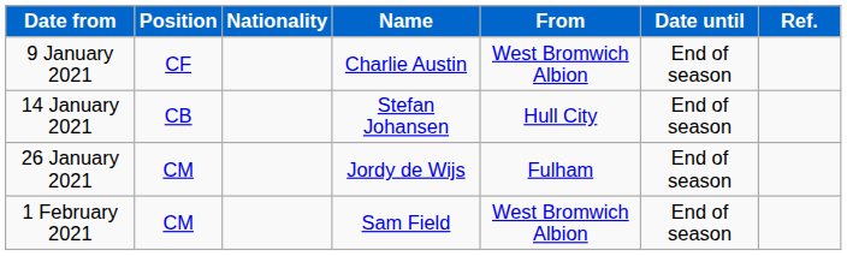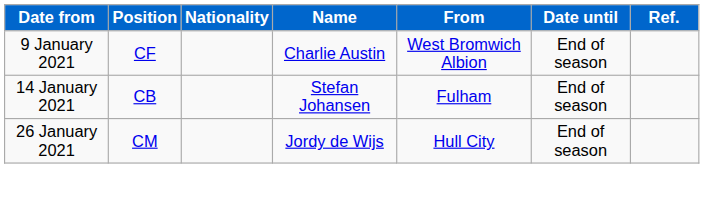14 January 2021 | From: Hull City -> Fulham
26 January 2021 | From: Fulham -> Hull City
- row: 1 February 2021 | CM | Sam Field | West Bromwich Albion | End of season
